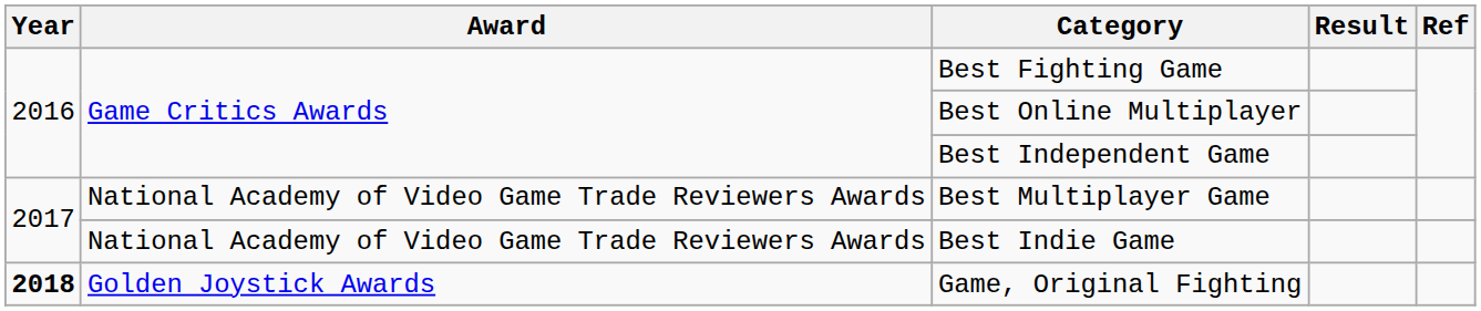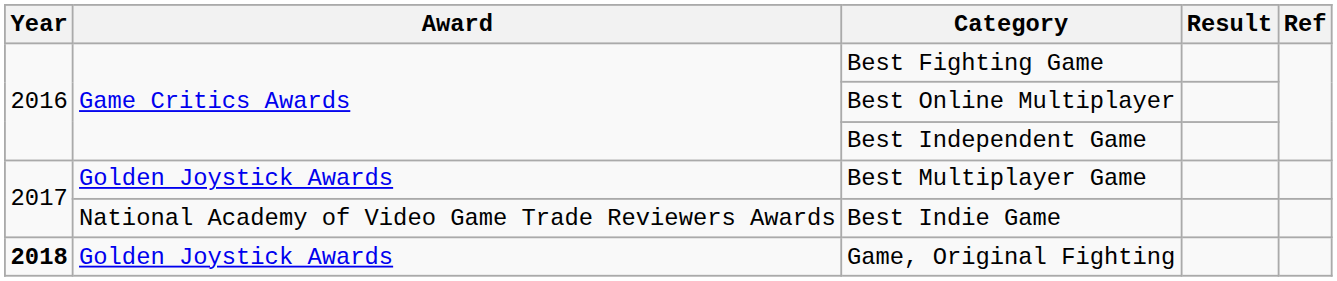Best Multiplayer Game | Award: National Academy of Video Game Trade Reviewers Awards -> Golden Joystick Awards
